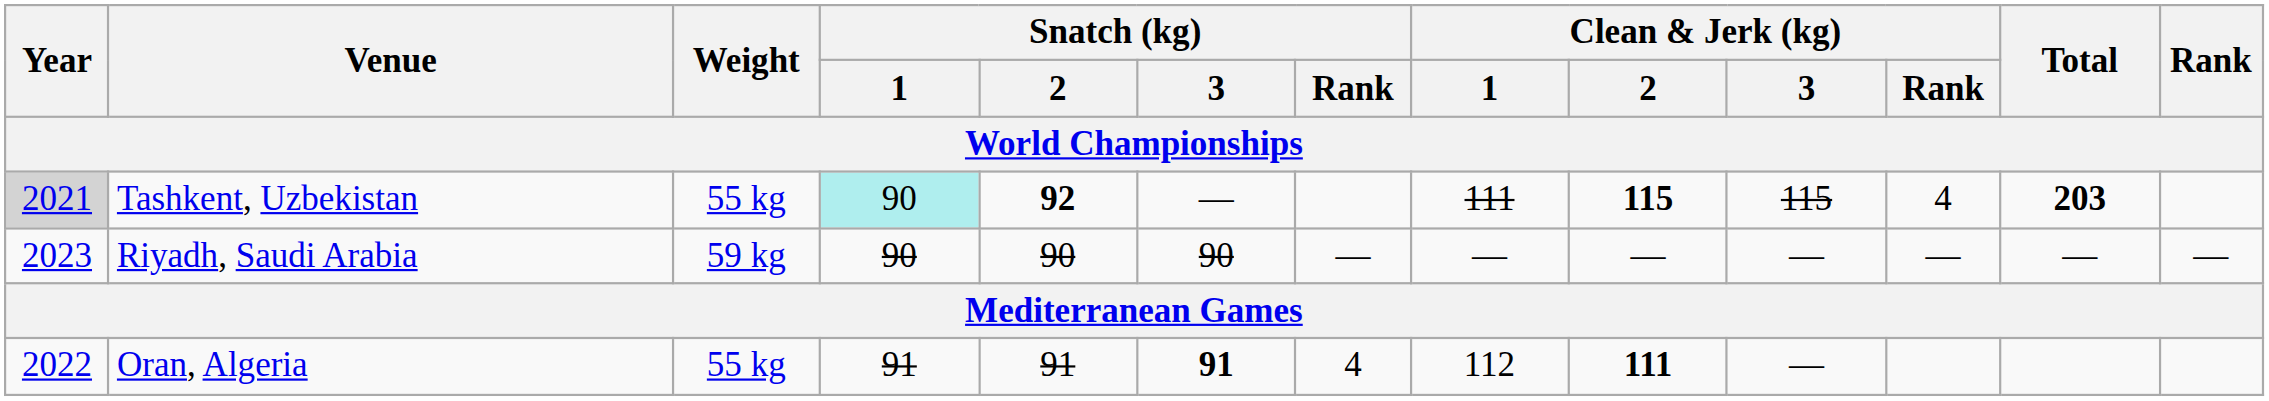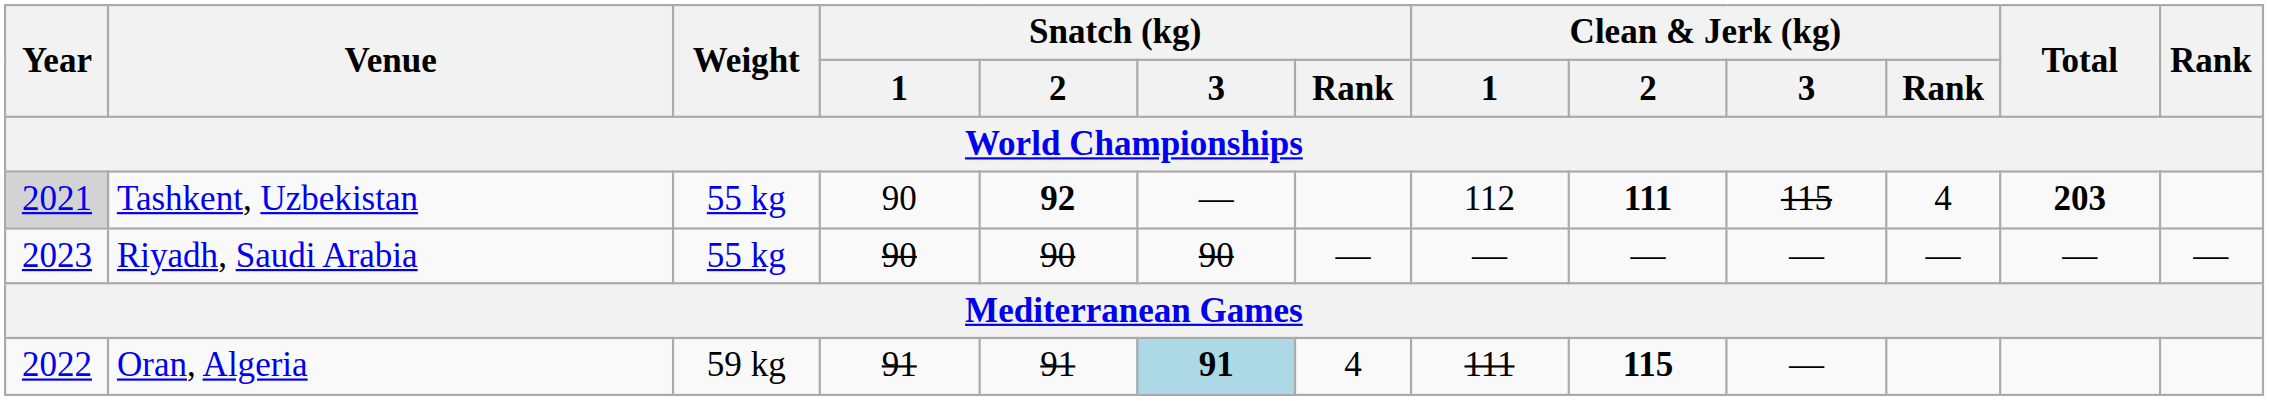Tashkent, Uzbekistan | Snatch (kg) / 1: paleturquoise background -> no background
Tashkent, Uzbekistan | Clean & Jerk (kg) / 1: 111 -> 112
Tashkent, Uzbekistan | Clean & Jerk (kg) / 2: 115 -> 111
Riyadh, Saudi Arabia | Weight: 59 kg -> 55 kg
Oran, Algeria | Weight: 55 kg -> 59 kg
Oran, Algeria | Snatch (kg) / 3: no background -> lightblue background
Oran, Algeria | Clean & Jerk (kg) / 1: 112 -> 111
Oran, Algeria | Clean & Jerk (kg) / 2: 111 -> 115
